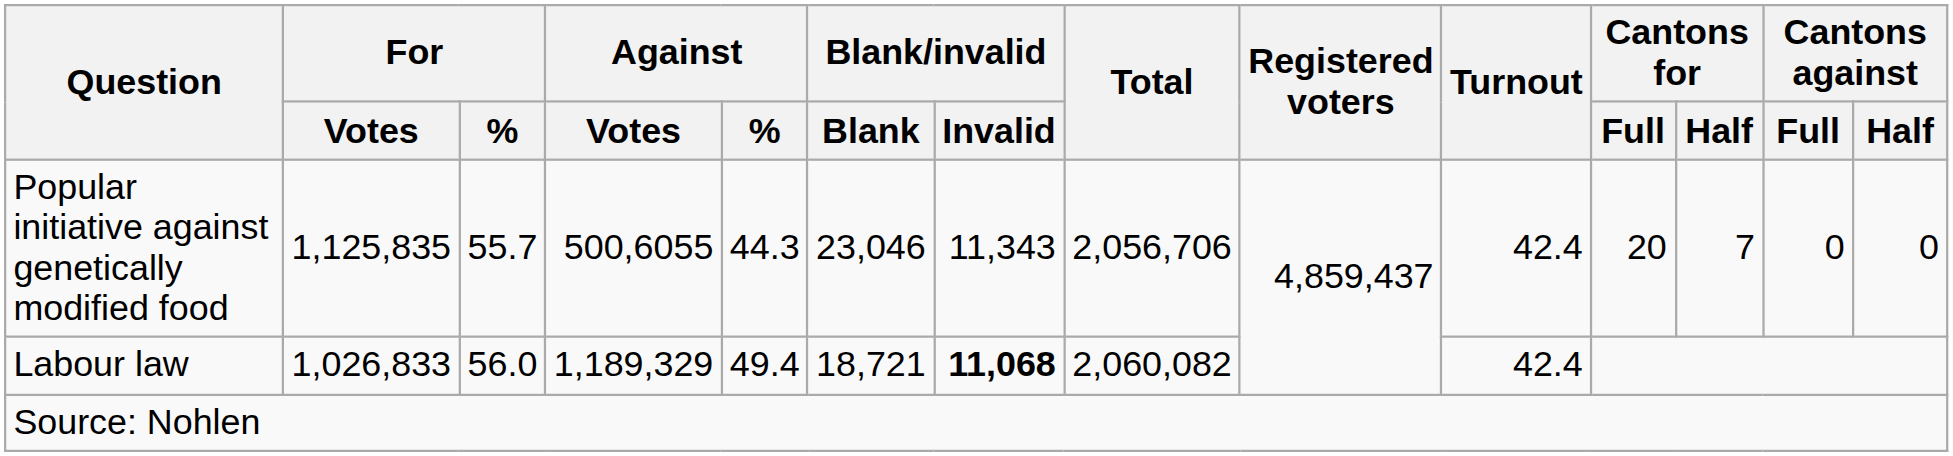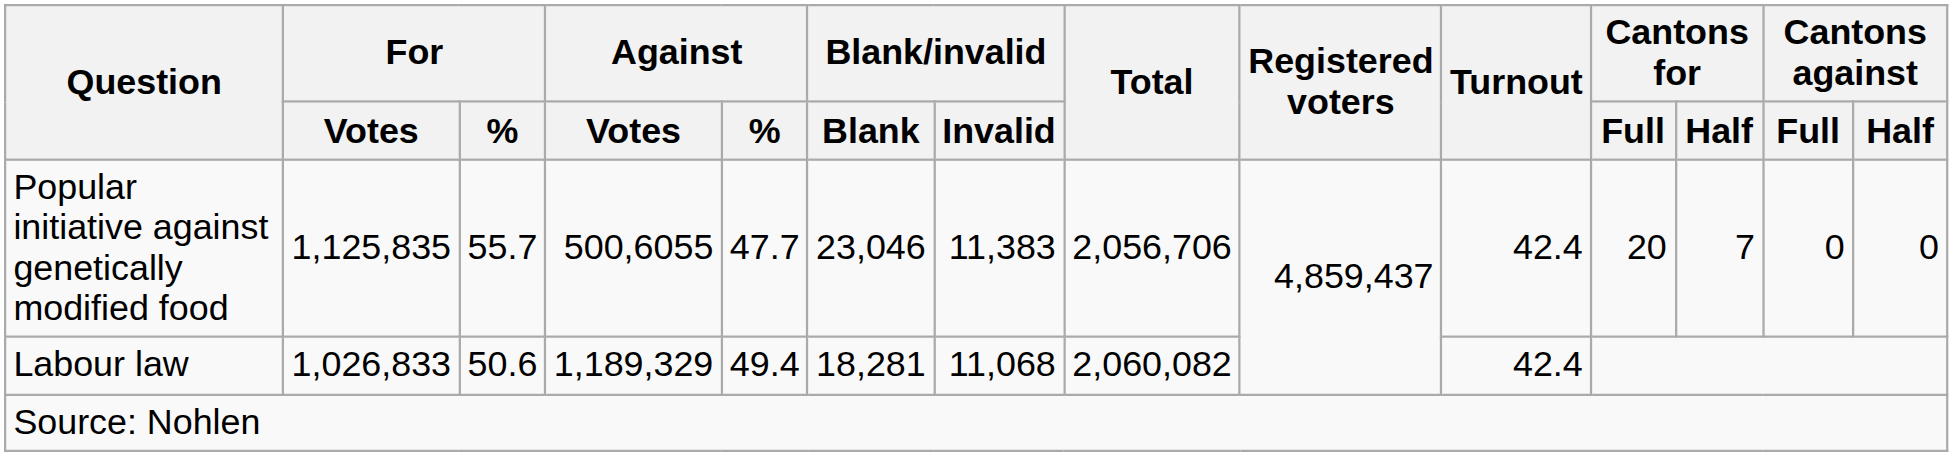Popular initiative against genetically modified food | Against / %: 44.3 -> 47.7
Popular initiative against genetically modified food | Blank/invalid / Invalid: 11,343 -> 11,383
Labour law | For / %: 56.0 -> 50.6
Labour law | Blank/invalid / Blank: 18,721 -> 18,281
Labour law | Blank/invalid / Invalid: bold -> normal
